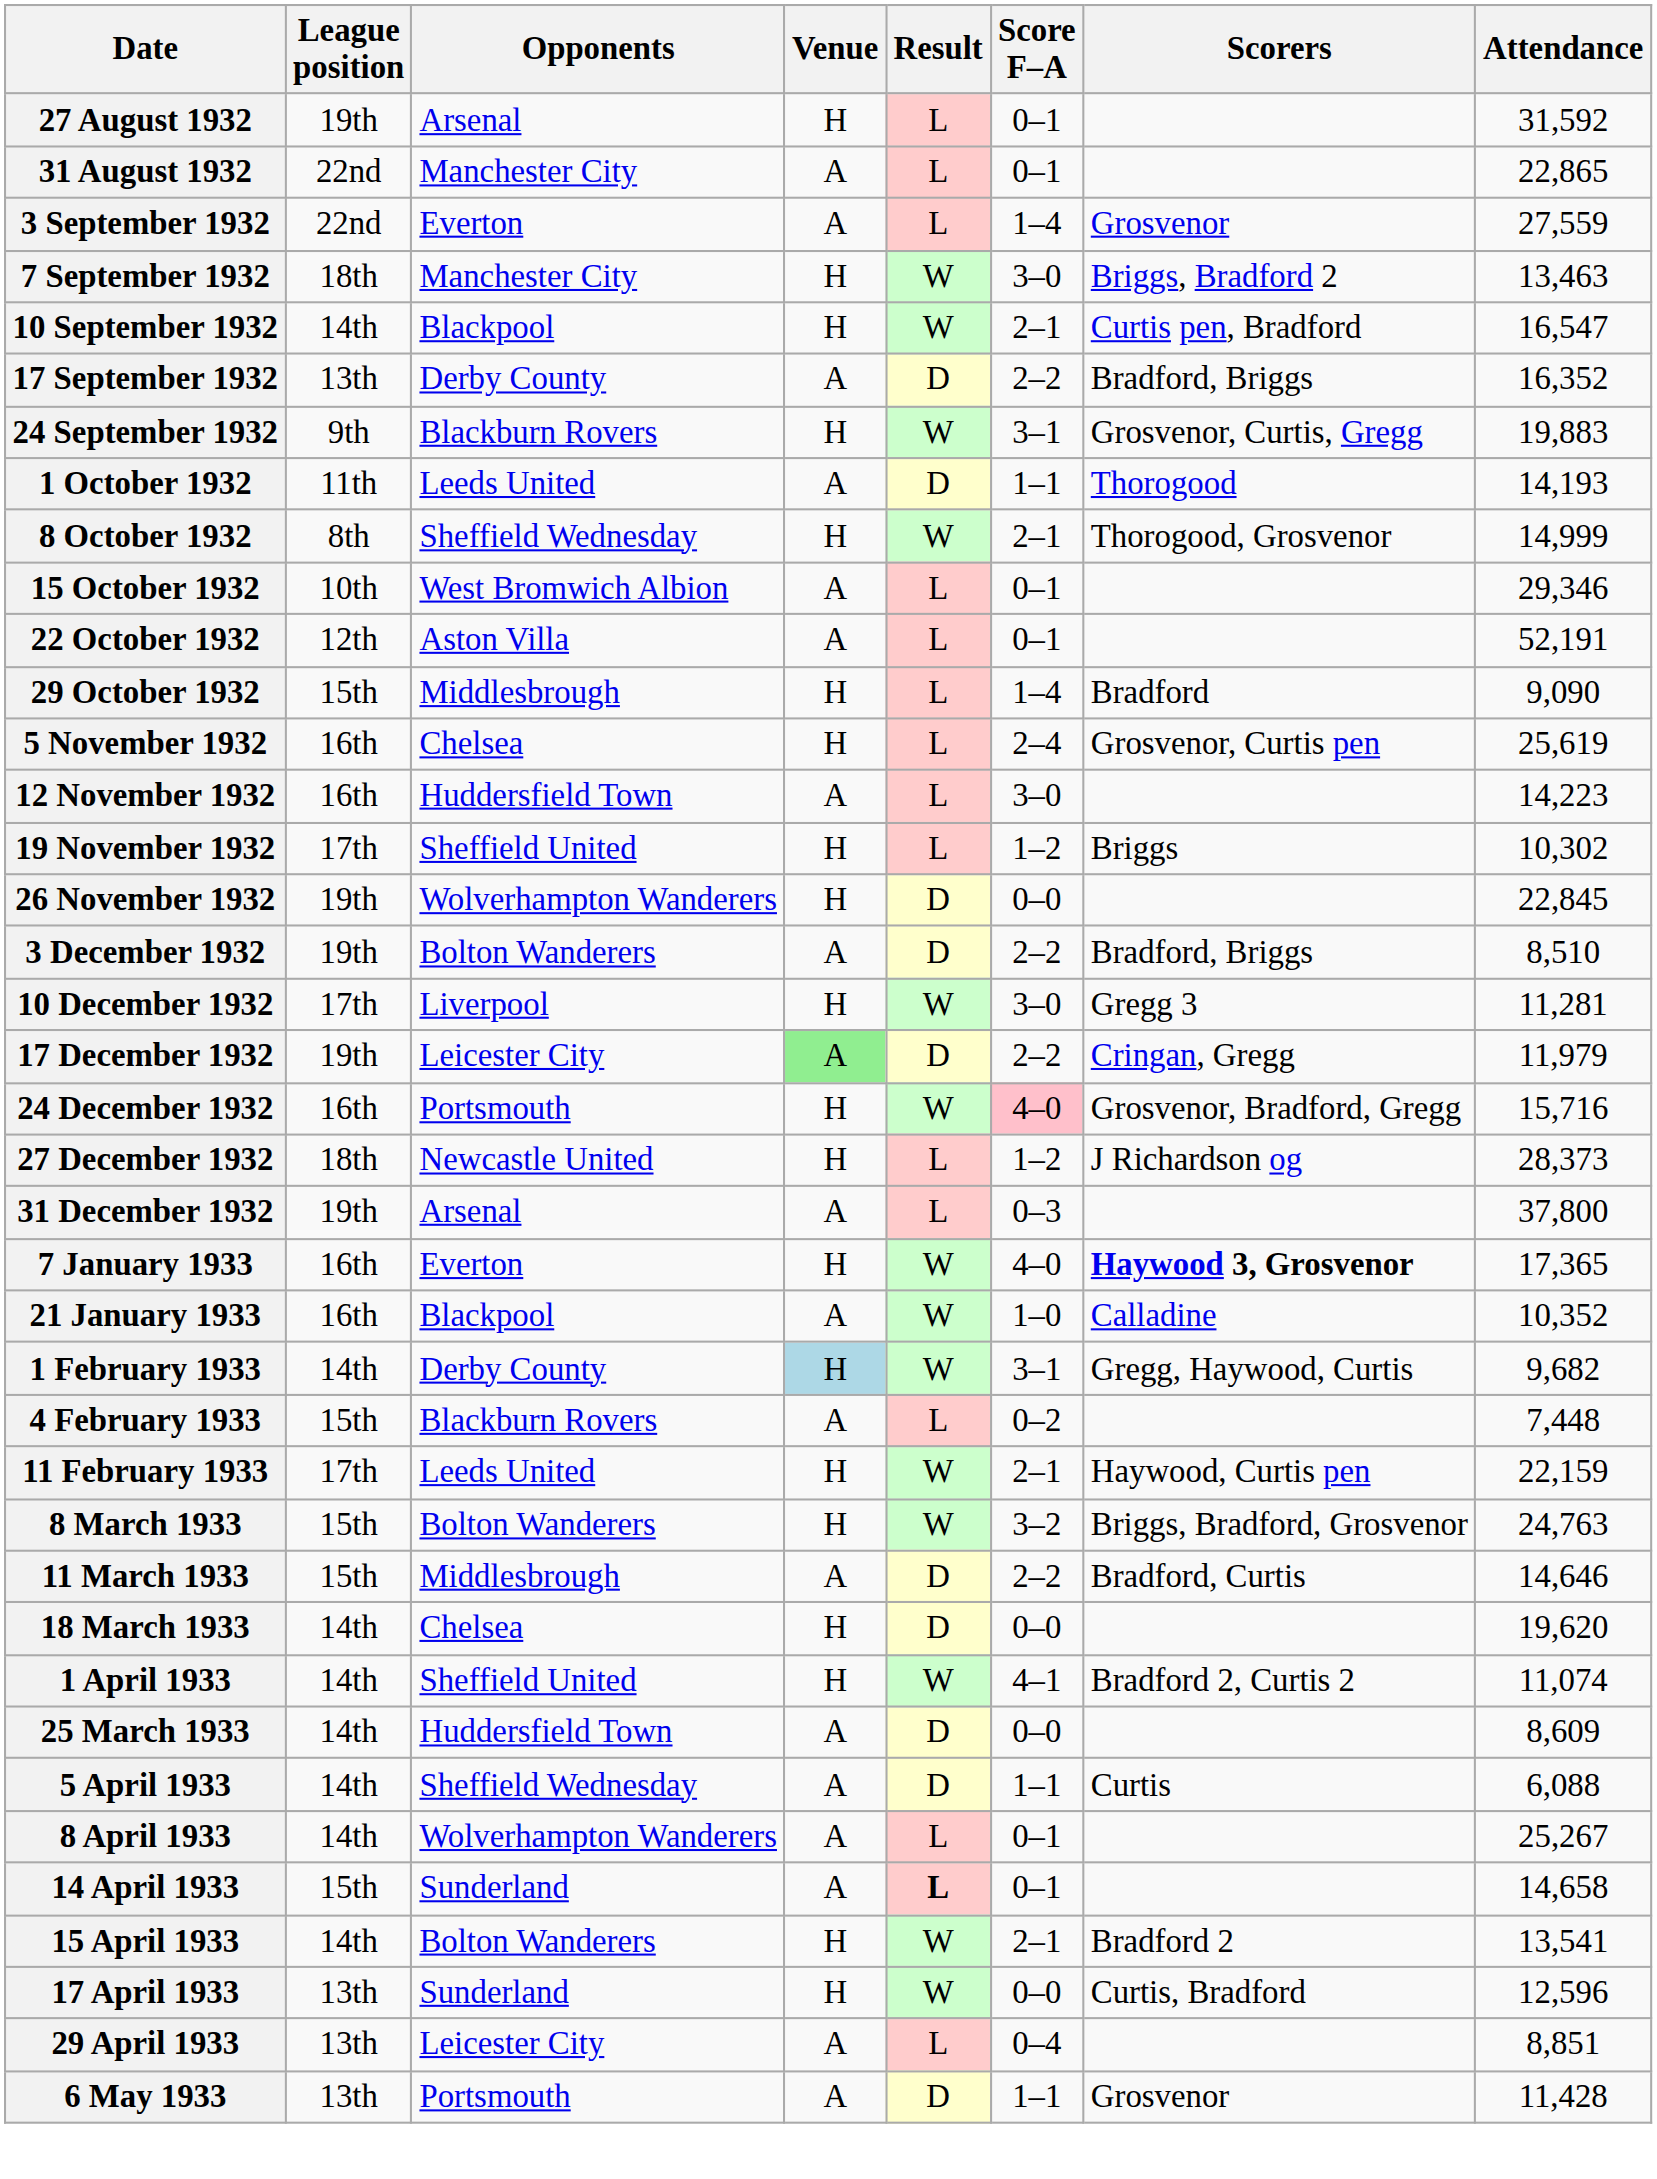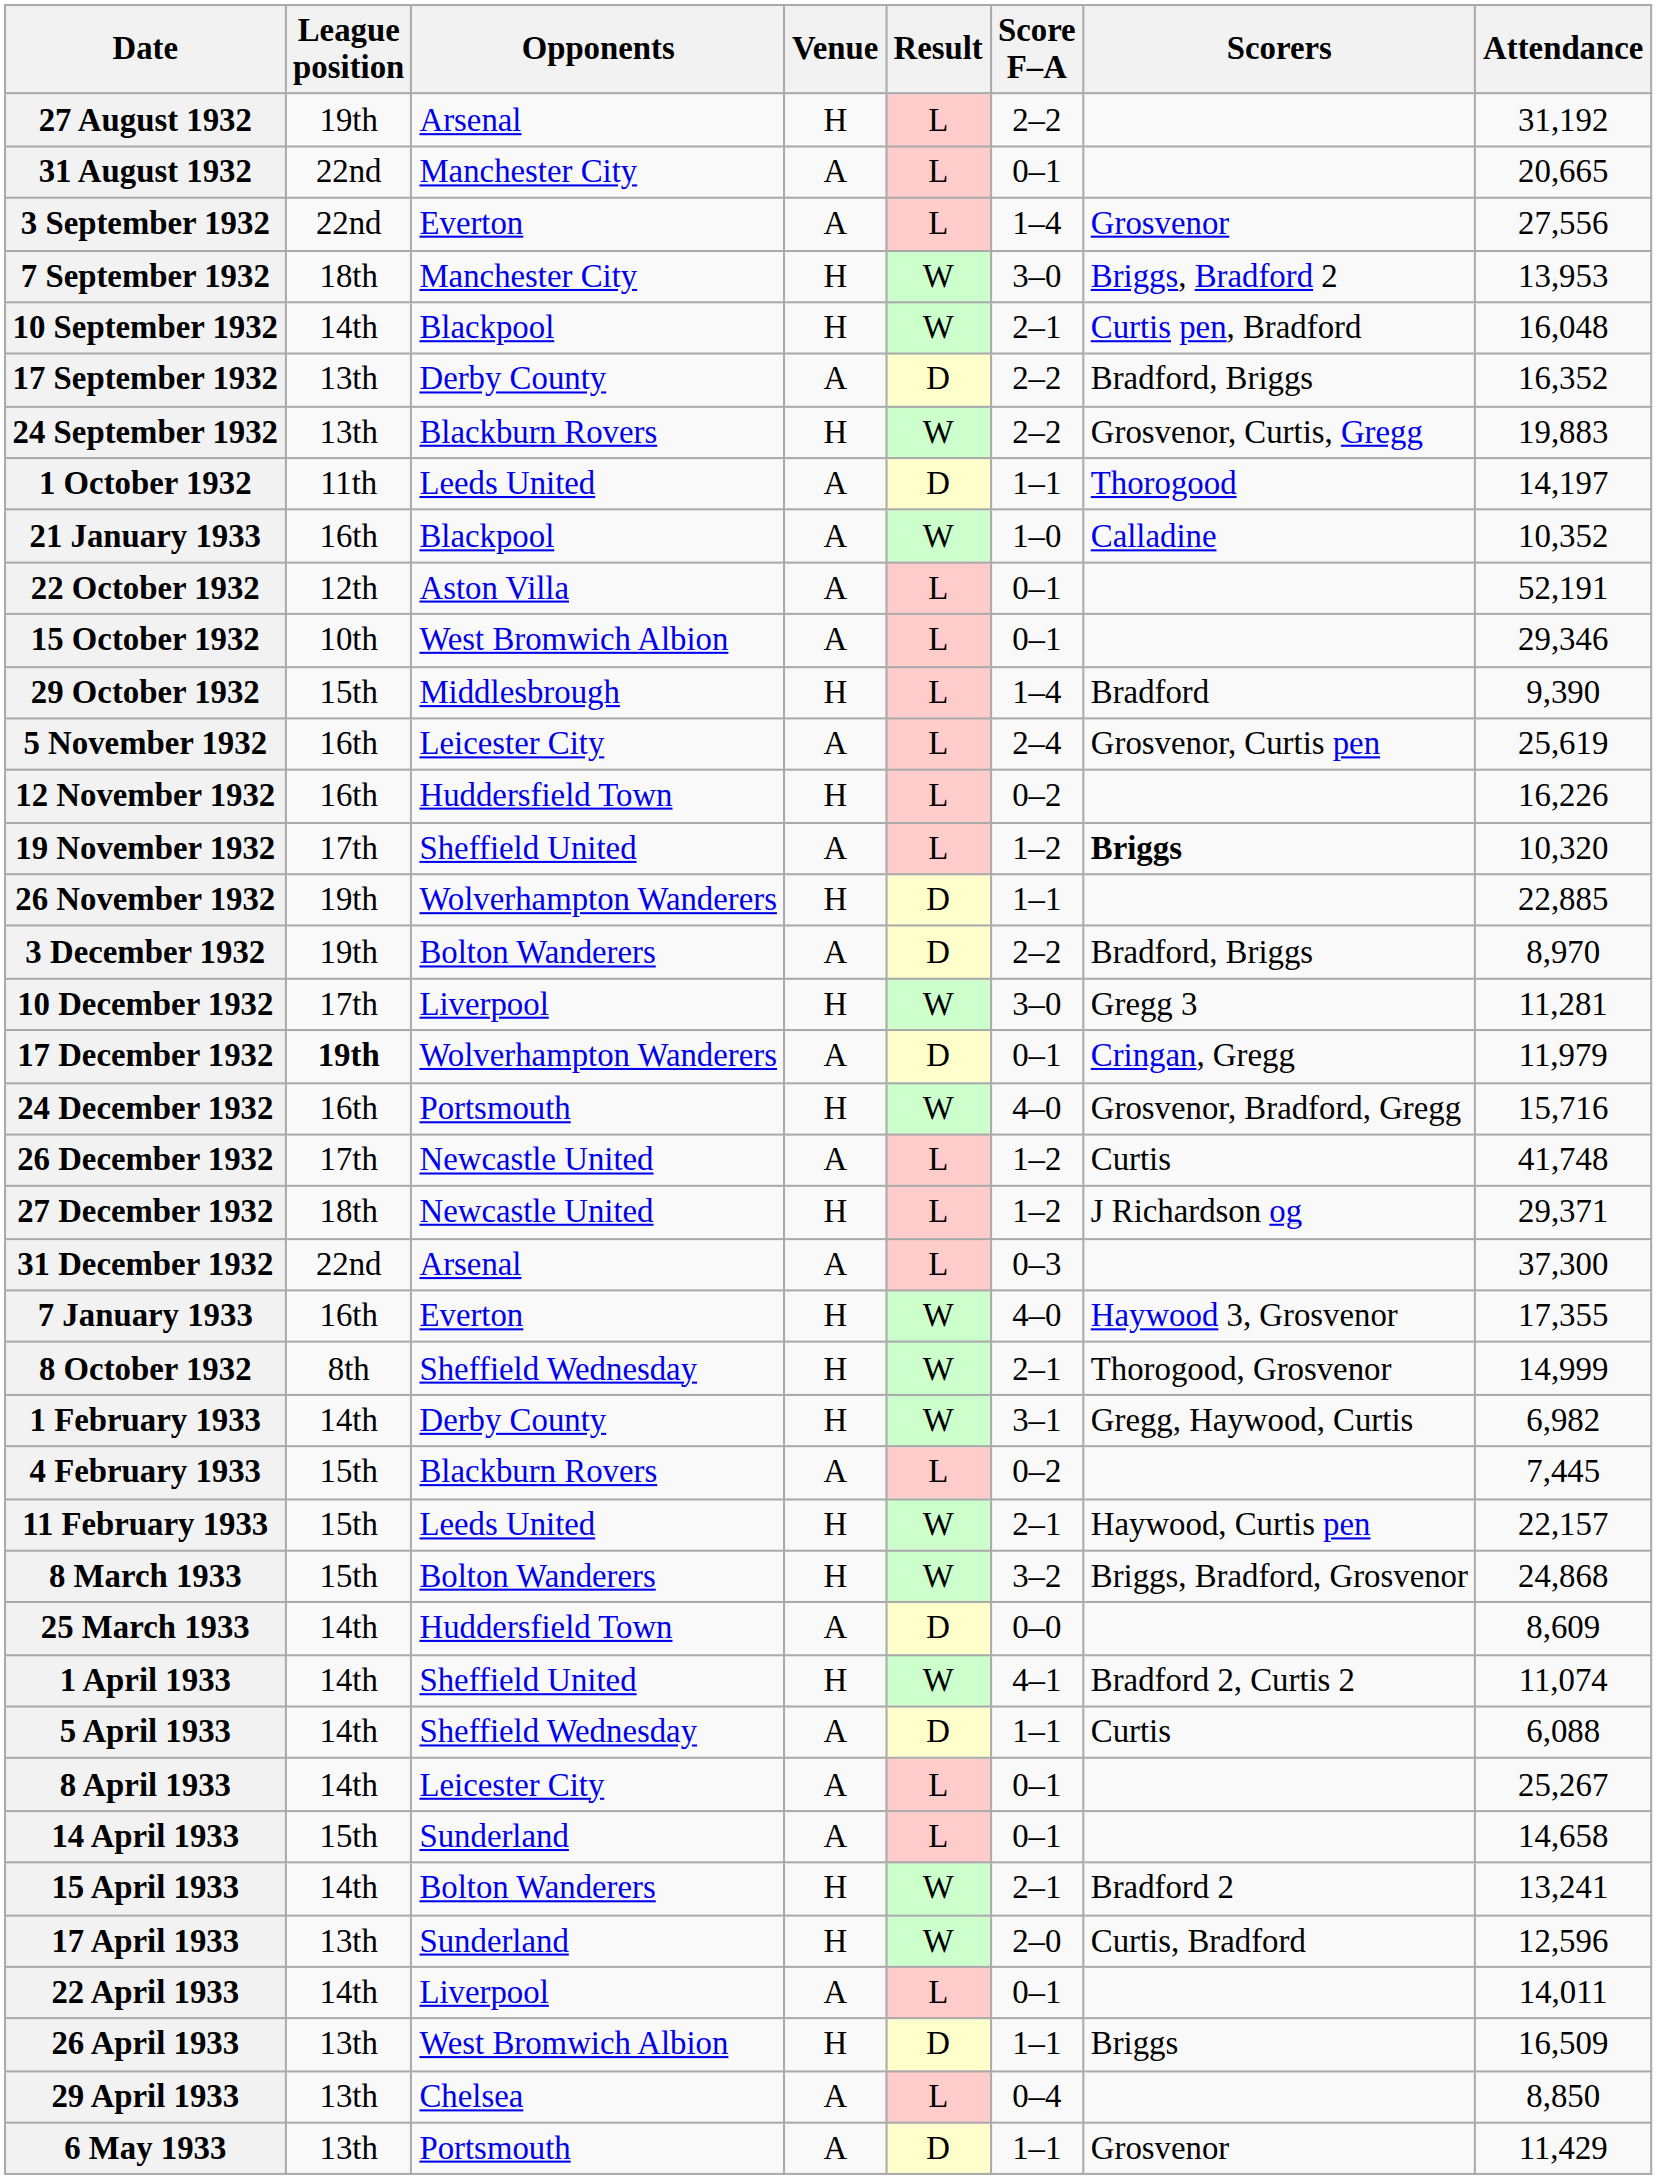27 August 1932 | Score F–A: 0–1 -> 2–2
27 August 1932 | Attendance: 31,592 -> 31,192
31 August 1932 | Attendance: 22,865 -> 20,665
3 September 1932 | Attendance: 27,559 -> 27,556
7 September 1932 | Attendance: 13,463 -> 13,953
10 September 1932 | Attendance: 16,547 -> 16,048
24 September 1932 | League position: 9th -> 13th
24 September 1932 | Score F–A: 3–1 -> 2–2
1 October 1932 | Attendance: 14,193 -> 14,197
rows swapped: 8 October 1932 <-> 21 January 1933
rows swapped: 15 October 1932 <-> 22 October 1932
29 October 1932 | Attendance: 9,090 -> 9,390
5 November 1932 | Opponents: Chelsea -> Leicester City
5 November 1932 | Venue: H -> A
12 November 1932 | Venue: A -> H
12 November 1932 | Score F–A: 3–0 -> 0–2
12 November 1932 | Attendance: 14,223 -> 16,226
19 November 1932 | Venue: H -> A
19 November 1932 | Scorers: normal -> bold
19 November 1932 | Attendance: 10,302 -> 10,320
26 November 1932 | Score F–A: 0–0 -> 1–1
26 November 1932 | Attendance: 22,845 -> 22,885
3 December 1932 | Attendance: 8,510 -> 8,970
17 December 1932 | League position: normal -> bold
17 December 1932 | Opponents: Leicester City -> Wolverhampton Wanderers
17 December 1932 | Venue: lightgreen background -> no background
17 December 1932 | Score F–A: 2–2 -> 0–1
24 December 1932 | Score F–A: pink background -> no background
+ row: 26 December 1932 | 17th | Newcastle United | A | L | 1–2 | Curtis | 41,748
27 December 1932 | Attendance: 28,373 -> 29,371
31 December 1932 | League position: 19th -> 22nd
31 December 1932 | Attendance: 37,800 -> 37,300
7 January 1933 | Scorers: bold -> normal
7 January 1933 | Attendance: 17,365 -> 17,355
1 February 1933 | Venue: lightblue background -> no background
1 February 1933 | Attendance: 9,682 -> 6,982
4 February 1933 | Attendance: 7,448 -> 7,445
11 February 1933 | League position: 17th -> 15th
11 February 1933 | Attendance: 22,159 -> 22,157
8 March 1933 | Attendance: 24,763 -> 24,868
- row: 11 March 1933 | 15th | Middlesbrough | A | D | 2–2 | Bradford, Curtis | 14,646
- row: 18 March 1933 | 14th | Chelsea | H | D | 0–0 | 19,620
rows swapped: 25 March 1933 <-> 1 April 1933
8 April 1933 | Opponents: Wolverhampton Wanderers -> Leicester City
14 April 1933 | Result: bold -> normal
15 April 1933 | Attendance: 13,541 -> 13,241
17 April 1933 | Score F–A: 0–0 -> 2–0
+ row: 22 April 1933 | 14th | Liverpool | A | L | 0–1 | 14,011
+ row: 26 April 1933 | 13th | West Bromwich Albion | H | D | 1–1 | Briggs | 16,509
29 April 1933 | Opponents: Leicester City -> Chelsea
29 April 1933 | Attendance: 8,851 -> 8,850
6 May 1933 | Attendance: 11,428 -> 11,429
